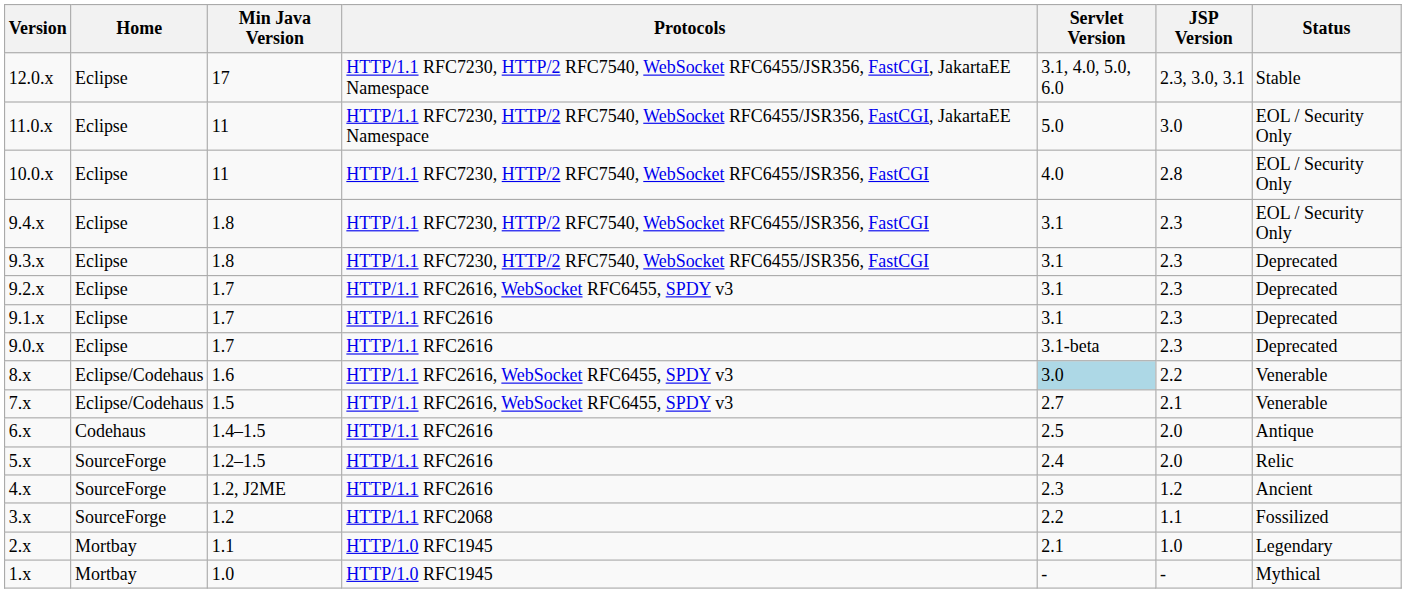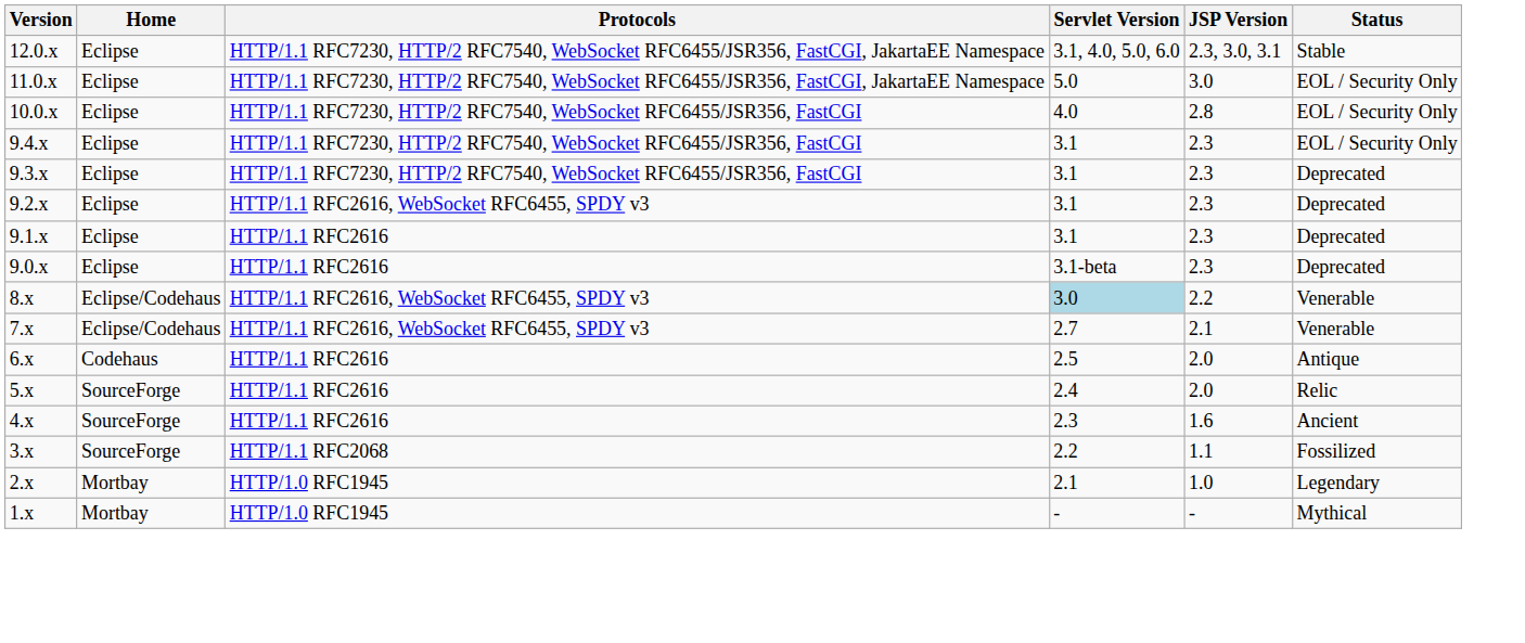- column: Min Java Version | 17 | 11 | 11 | 1.8 | 1.8 | 1.7 | 1.7 | 1.7 | 1.6 | 1.5 | 1.4–1.5 | 1.2–1.5 | 1.2, J2ME | 1.2 | 1.1 | 1.0
4.x | JSP Version: 1.2 -> 1.6
